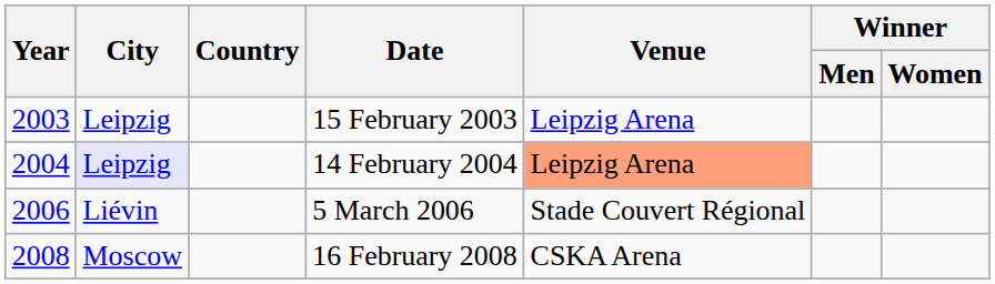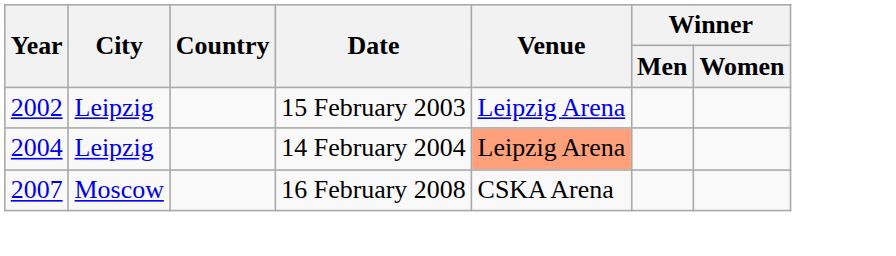15 February 2003 | Year: 2003 -> 2002
14 February 2004 | City: lavender background -> no background
- row: 2006 | Liévin | 5 March 2006 | Stade Couvert Régional
16 February 2008 | Year: 2008 -> 2007
